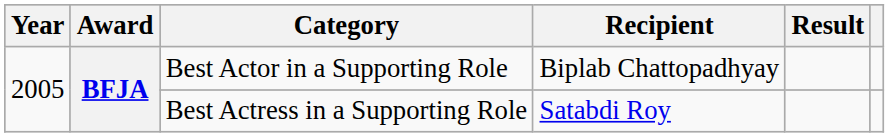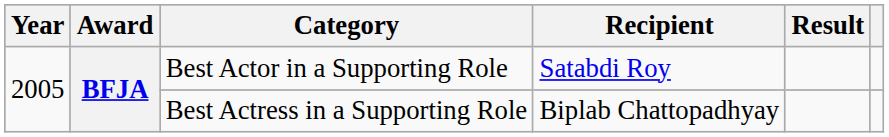Best Actor in a Supporting Role | Recipient: Biplab Chattopadhyay -> Satabdi Roy
Best Actress in a Supporting Role | Recipient: Satabdi Roy -> Biplab Chattopadhyay
